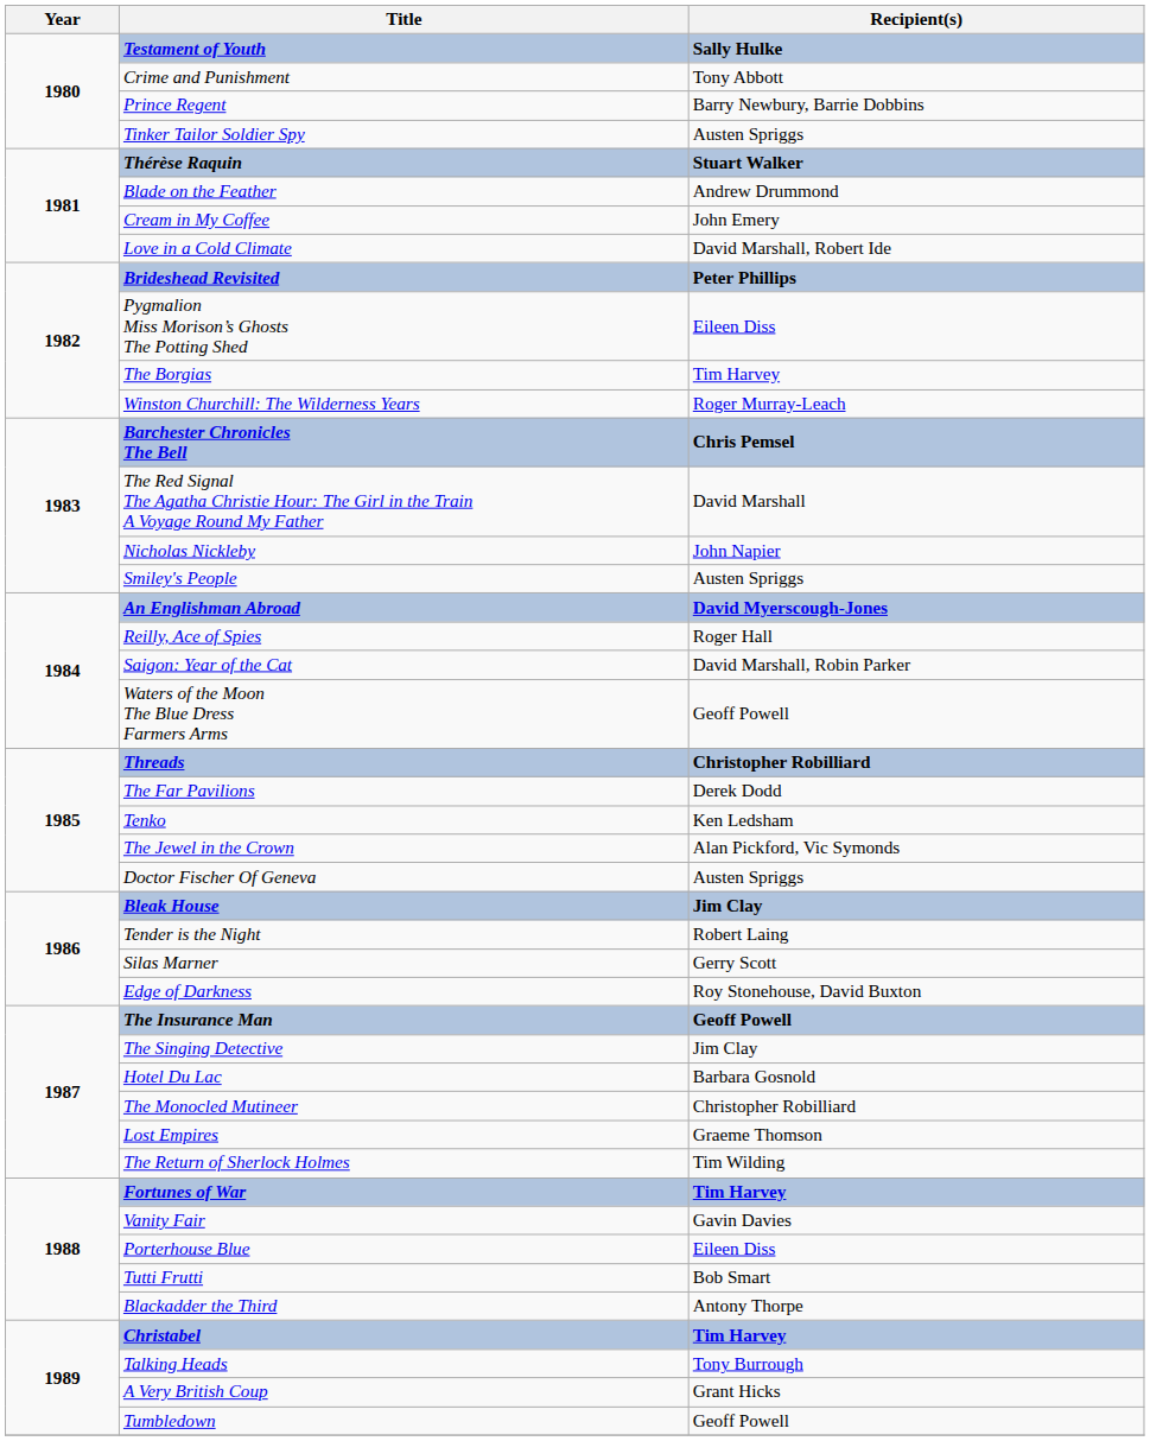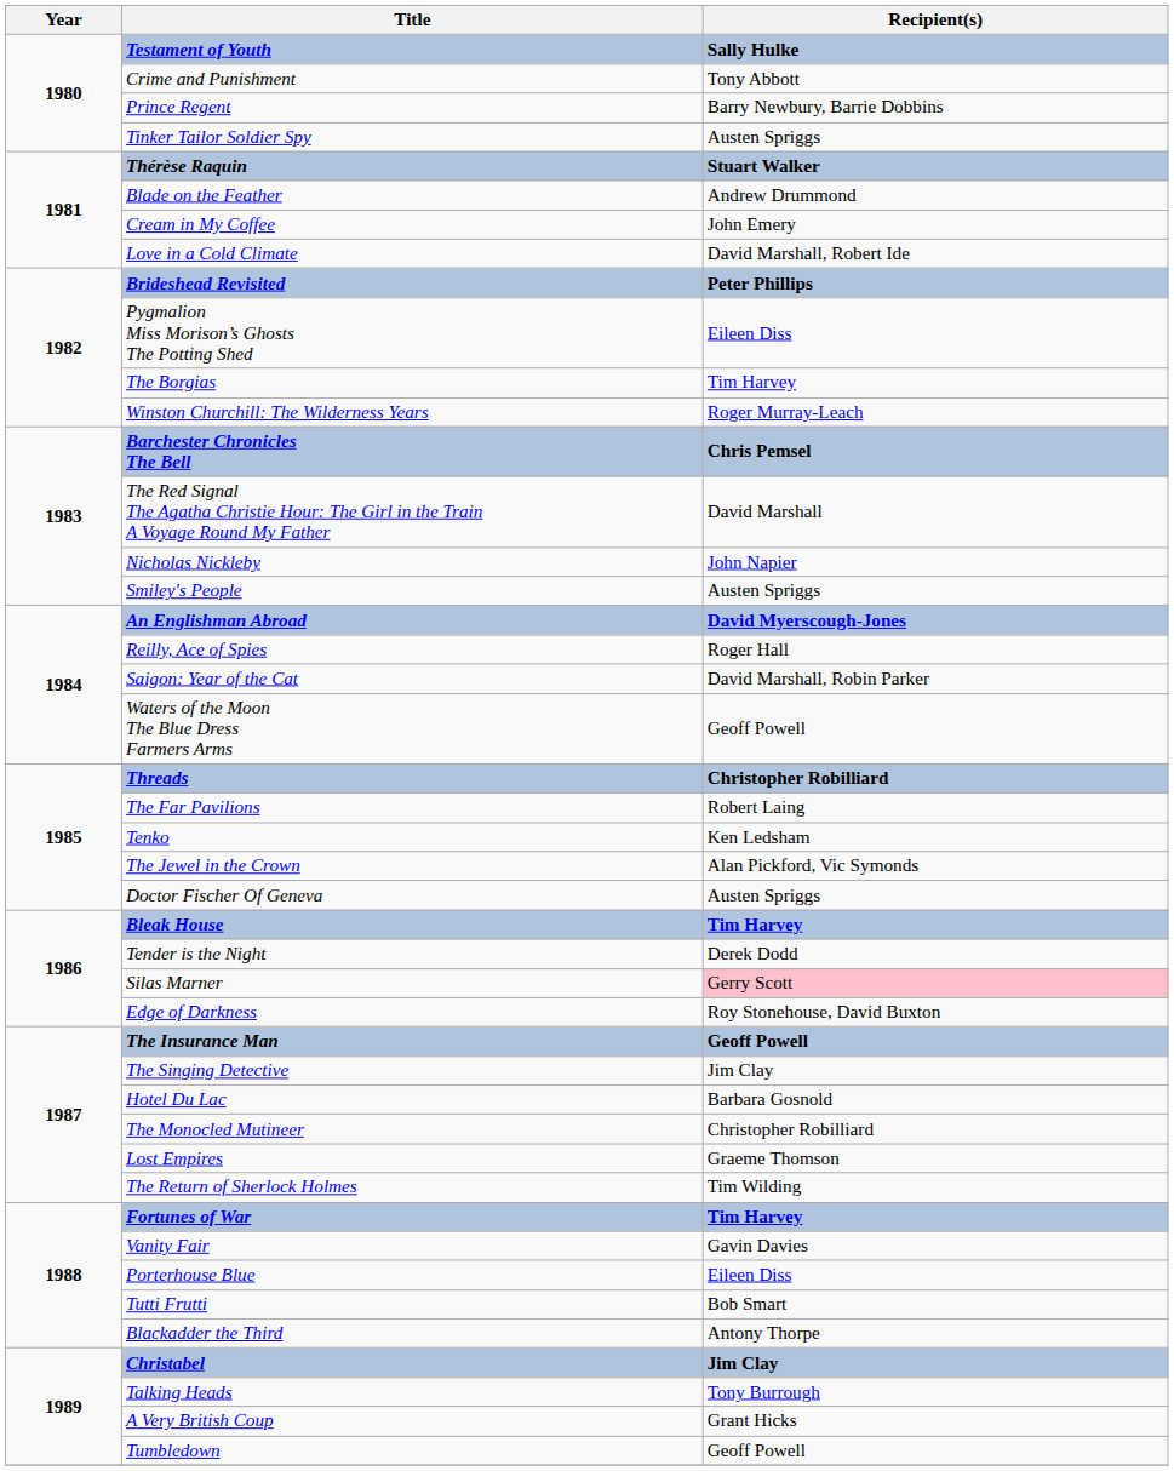The Far Pavilions | Recipient(s): Derek Dodd -> Robert Laing
Bleak House | Recipient(s): Jim Clay -> Tim Harvey
Tender is the Night | Recipient(s): Robert Laing -> Derek Dodd
Silas Marner | Recipient(s): no background -> pink background
Christabel | Recipient(s): Tim Harvey -> Jim Clay
